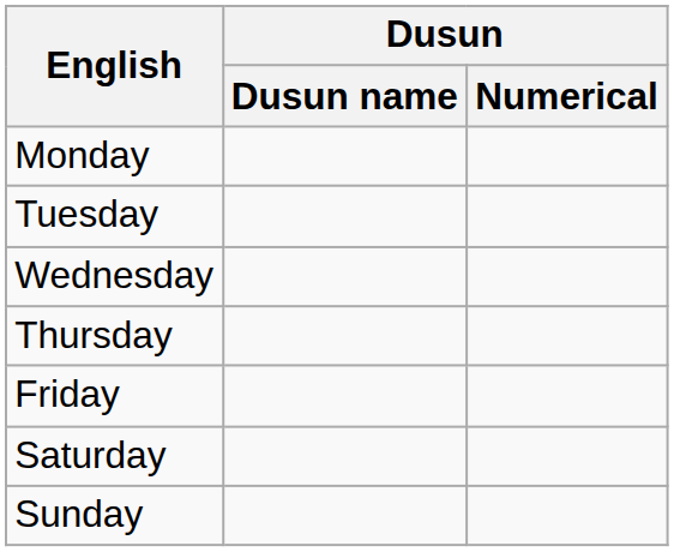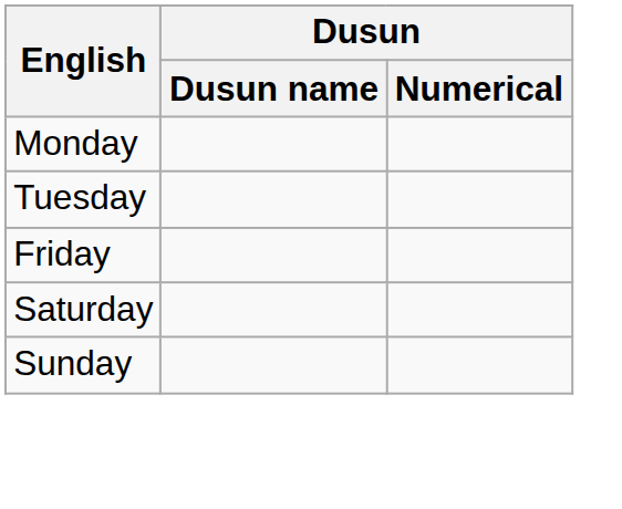- row: Wednesday
- row: Thursday
